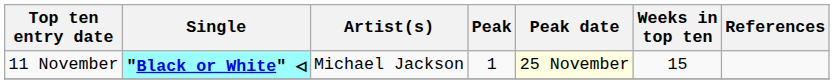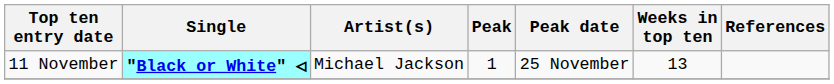11 November | Peak date: lightyellow background -> no background
11 November | Weeks in top ten: 15 -> 13
